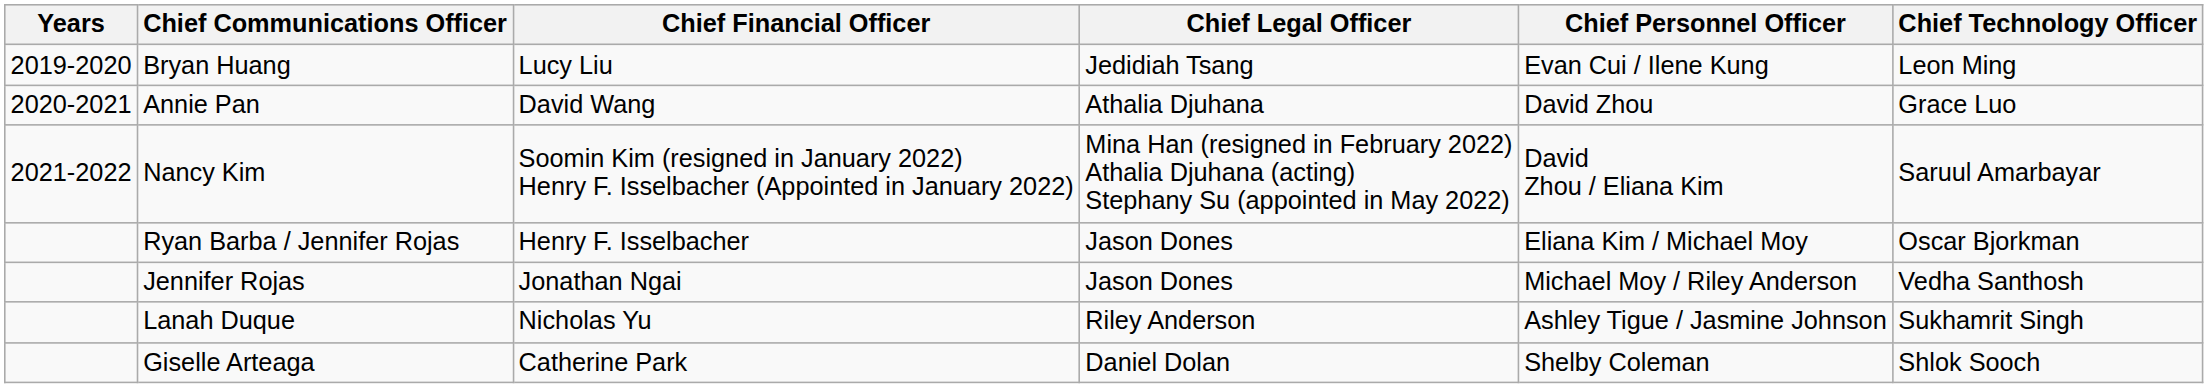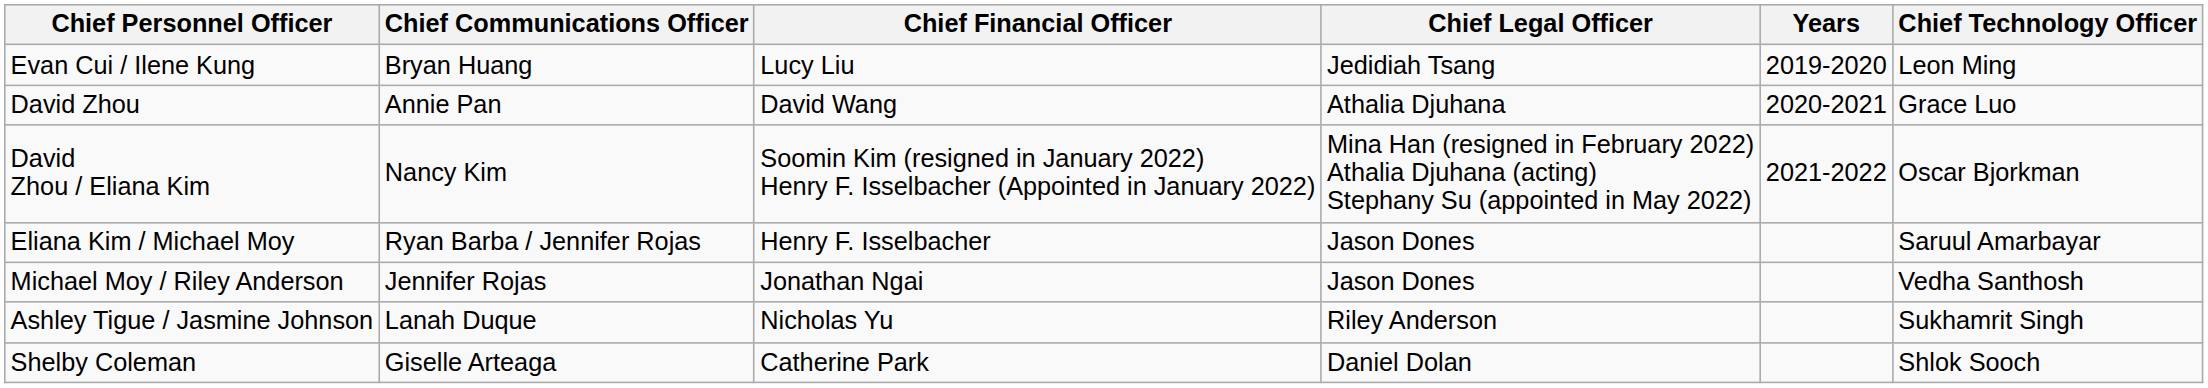columns swapped: Years <-> Chief Personnel Officer
Nancy Kim | Chief Technology Officer: Saruul Amarbayar -> Oscar Bjorkman
Ryan Barba / Jennifer Rojas | Chief Technology Officer: Oscar Bjorkman -> Saruul Amarbayar
